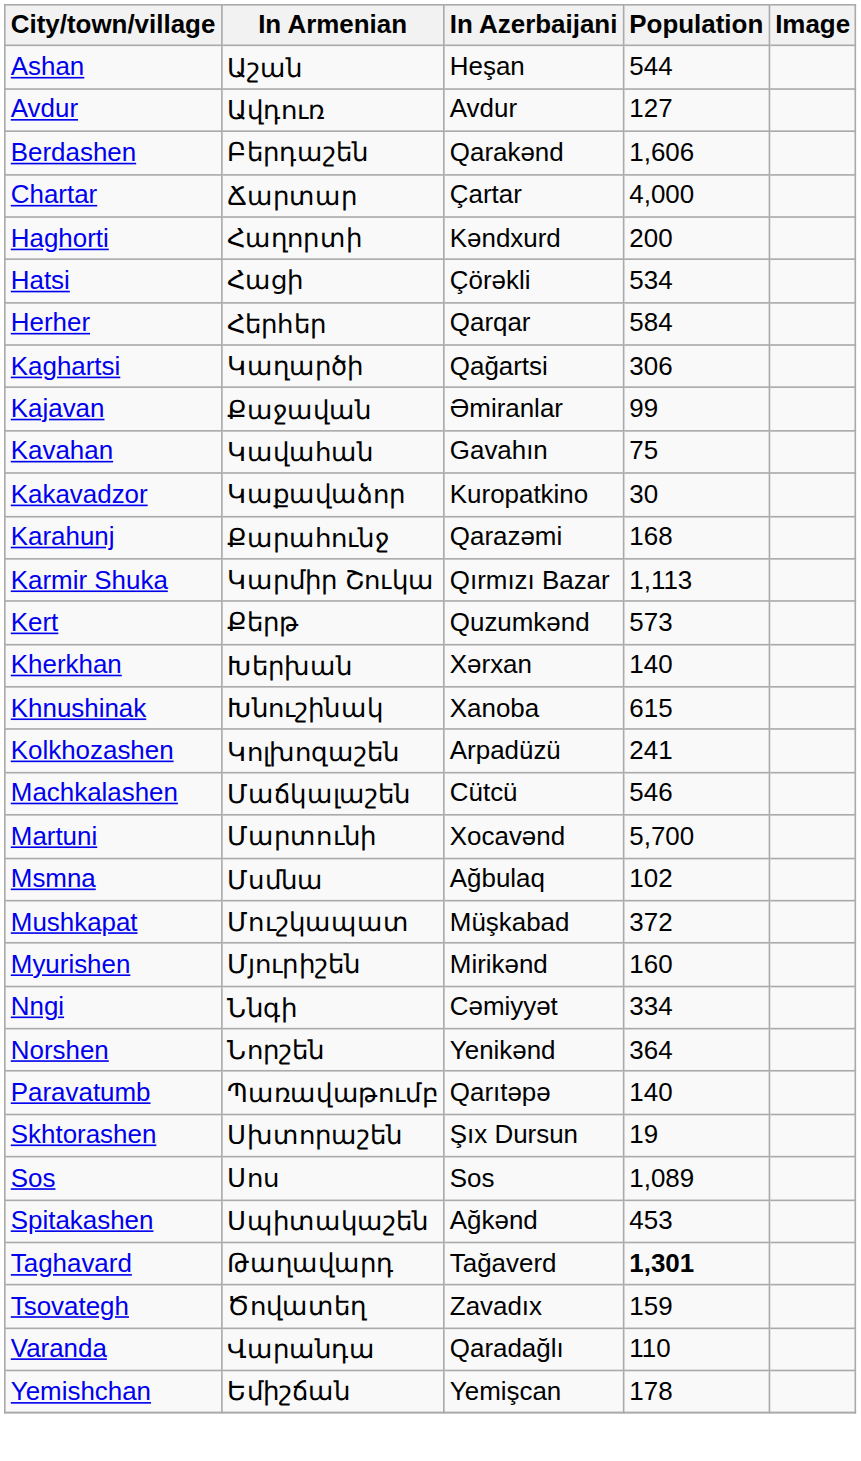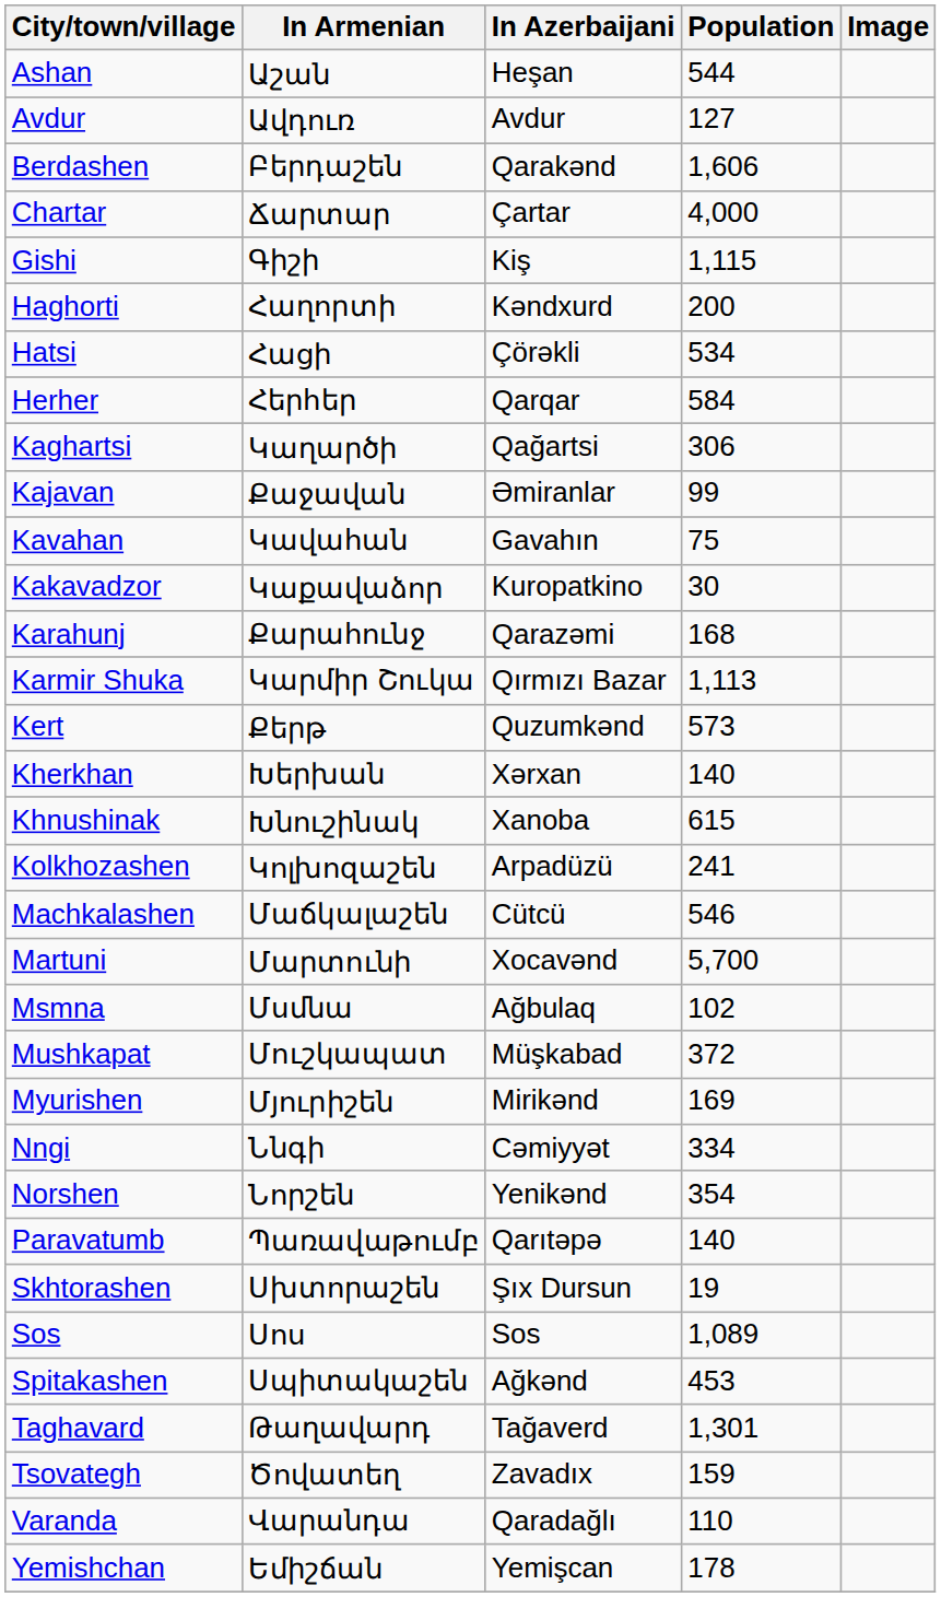+ row: Gishi | Գիշի | Kiş | 1,115
Myurishen | Population: 160 -> 169
Norshen | Population: 364 -> 354
Taghavard | Population: bold -> normal
